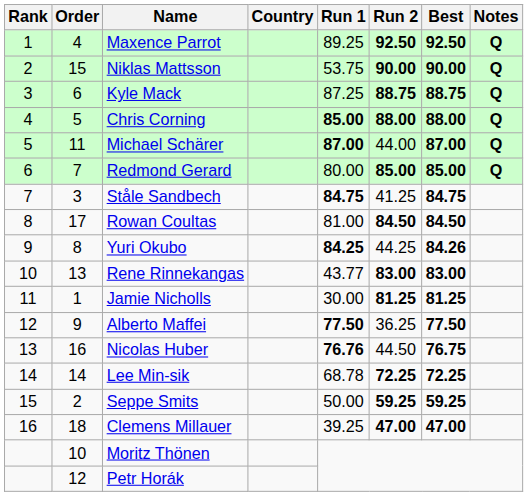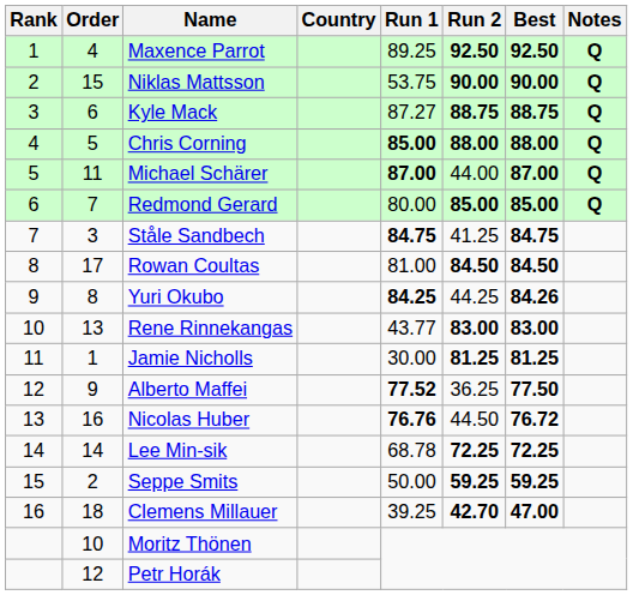Kyle Mack | Run 1: 87.25 -> 87.27
Alberto Maffei | Run 1: 77.50 -> 77.52
Nicolas Huber | Best: 76.75 -> 76.72
Clemens Millauer | Run 2: 47.00 -> 42.70
